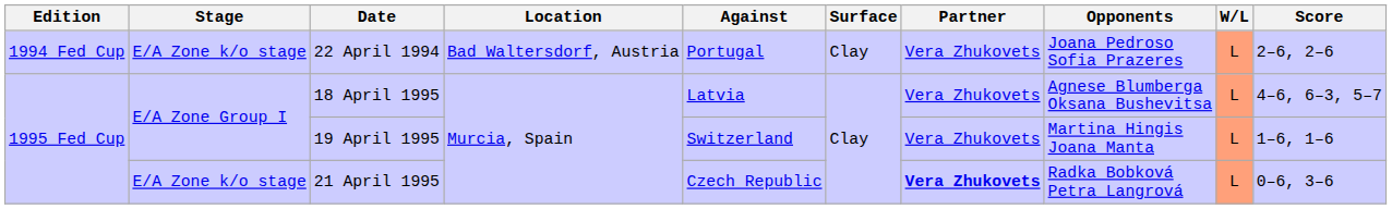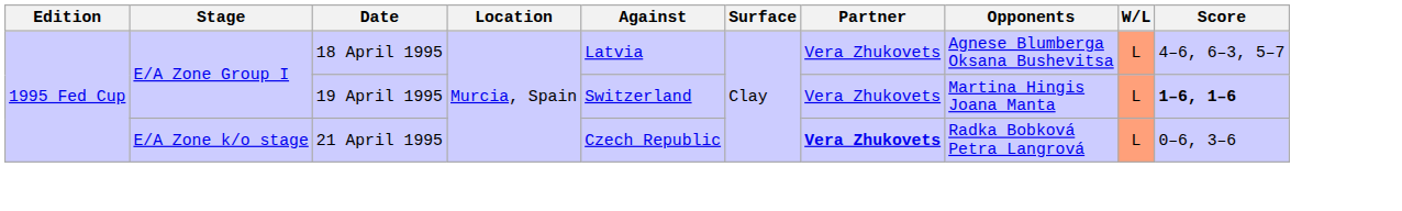- row: 1994 Fed Cup | E/A Zone k/o stage | 22 April 1994 | Bad Waltersdorf, Austria | Portugal | Clay | Vera Zhukovets | Joana Pedroso Sofia Prazeres | L | 2–6, 2–6
19 April 1995 | Score: normal -> bold
